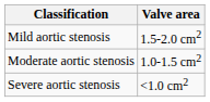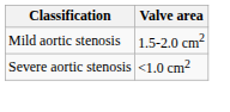- row: Moderate aortic stenosis | 1.0-1.5 cm2
